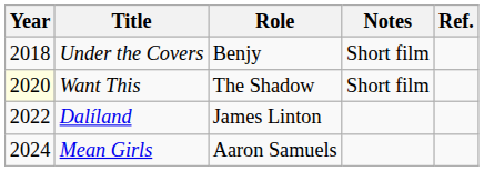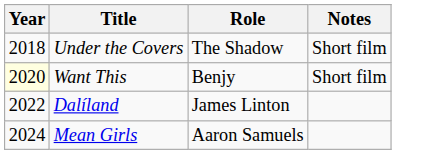- column: Ref.
Under the Covers | Role: Benjy -> The Shadow
Want This | Role: The Shadow -> Benjy
